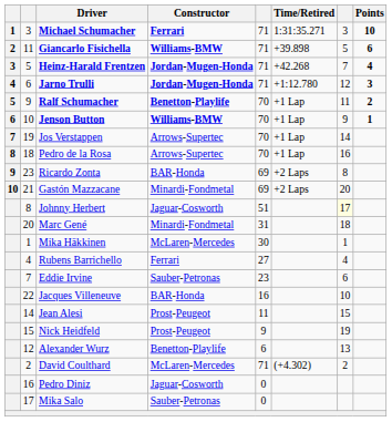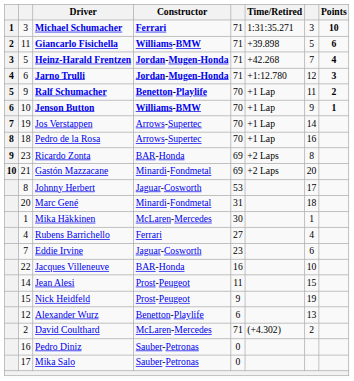Johnny Herbert | column 5: 51 -> 53
Johnny Herbert | column 7: lightyellow background -> no background
Eddie Irvine | Constructor: Sauber-Petronas -> Jaguar-Cosworth
Pedro Diniz | Constructor: Jaguar-Cosworth -> Sauber-Petronas
